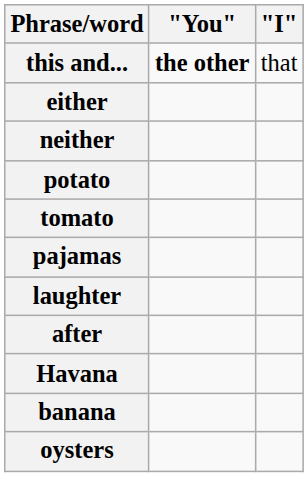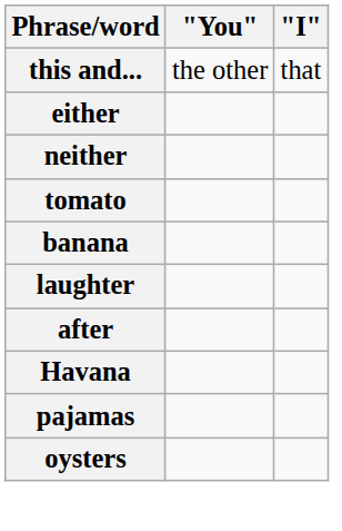this and... | "You": bold -> normal
- row: potato
rows swapped: pajamas <-> banana
